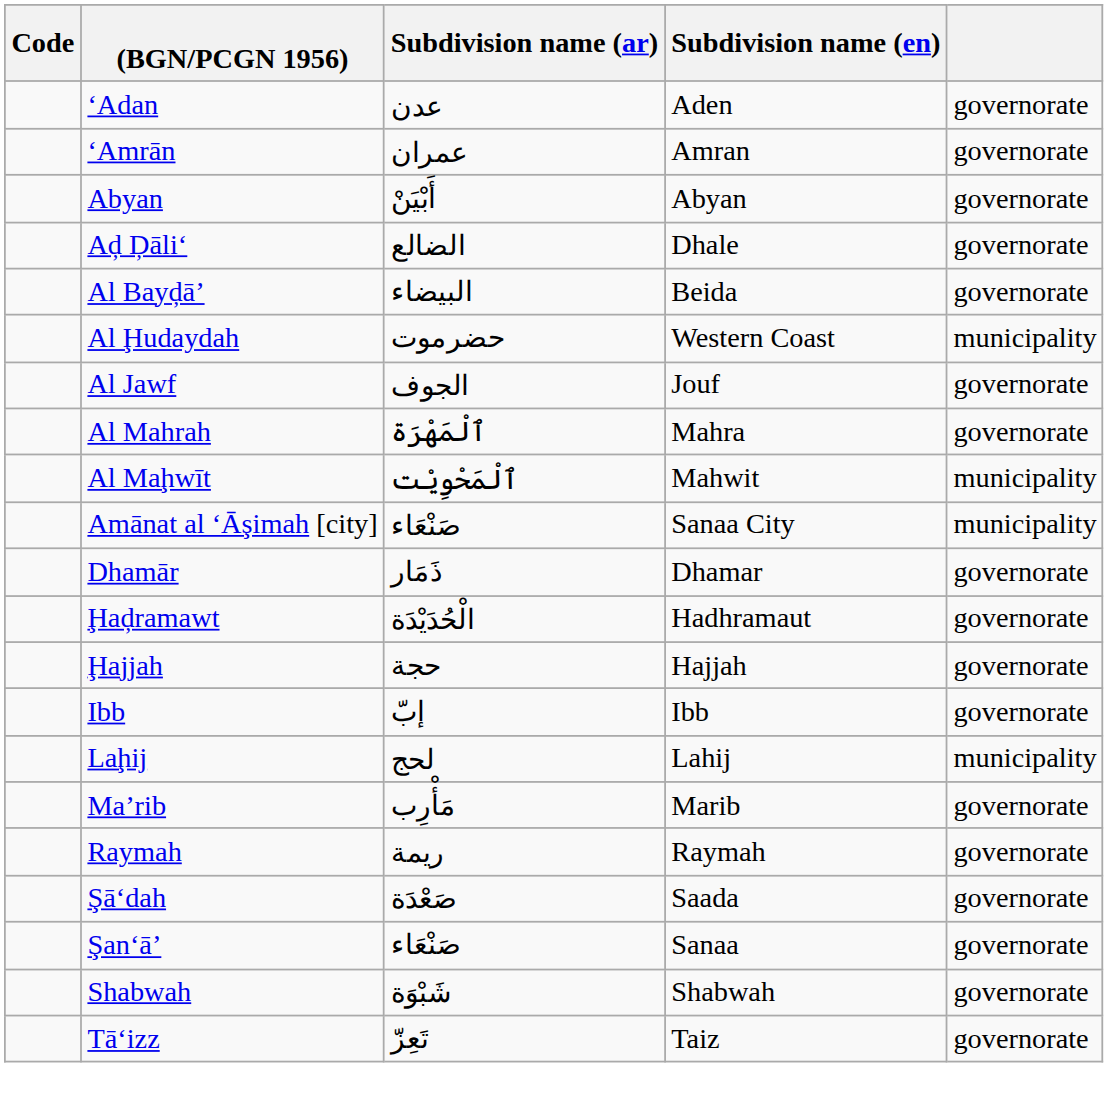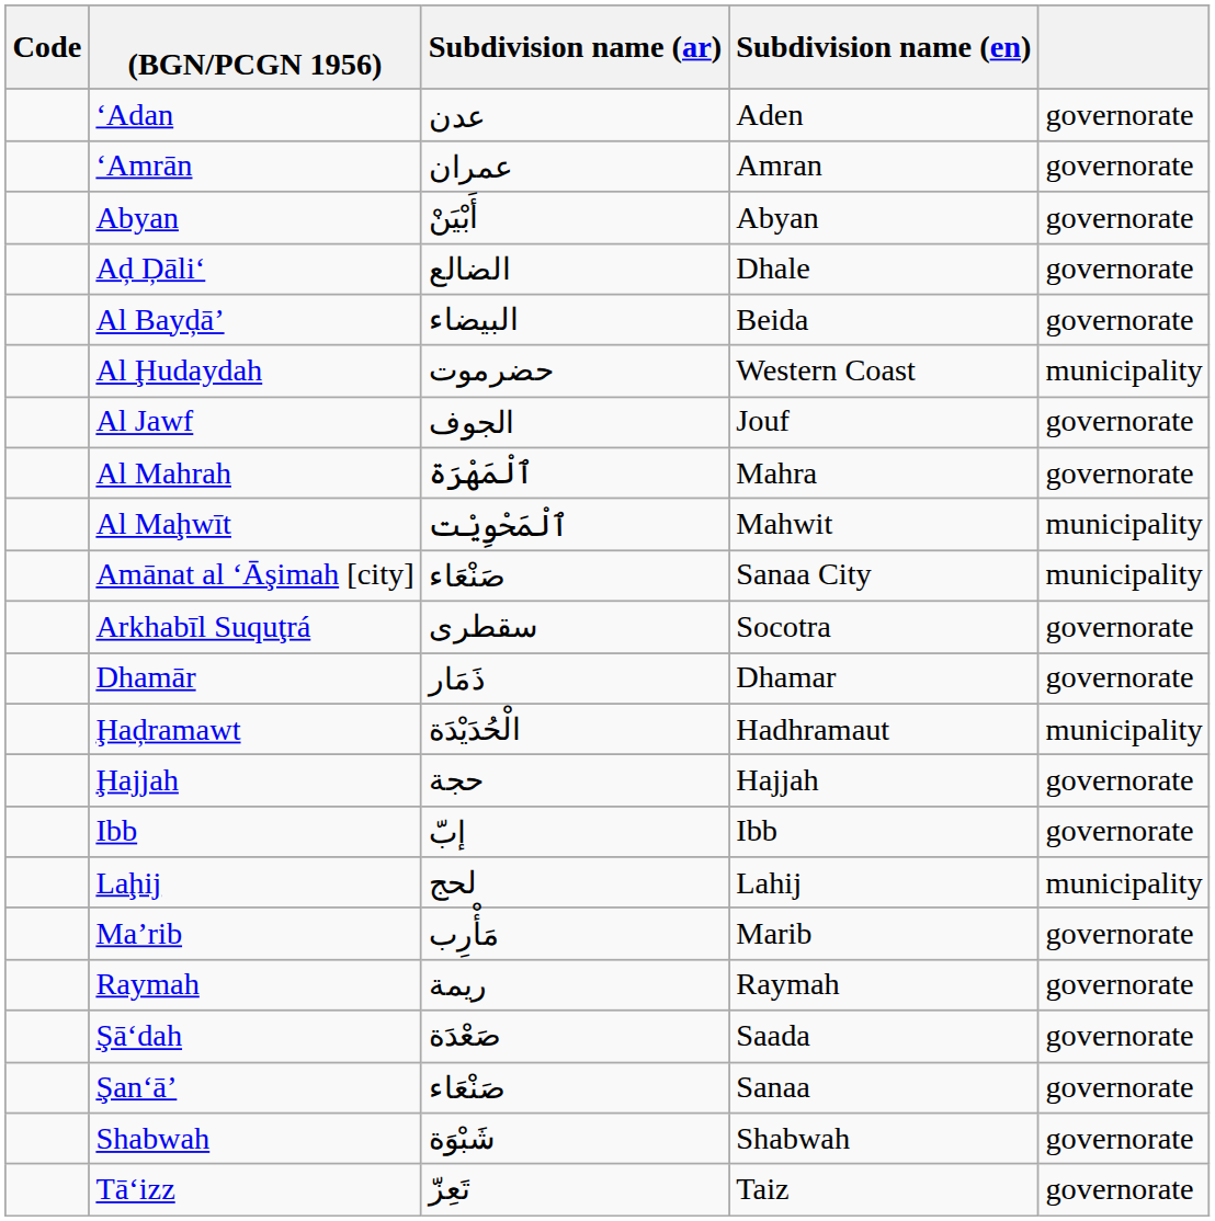+ row: Arkhabīl Suquţrá | سقطرى | Socotra | governorate
Ḩaḑramawt | column 5: governorate -> municipality
